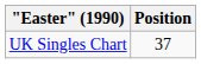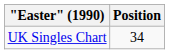UK Singles Chart | Position: 37 -> 34
